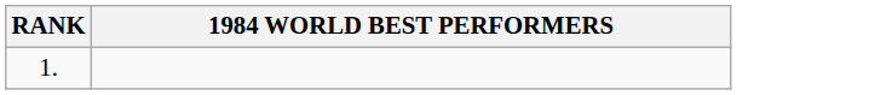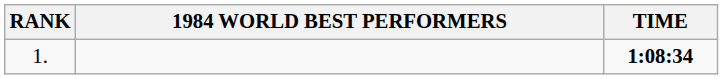+ column: TIME | 1:08:34
